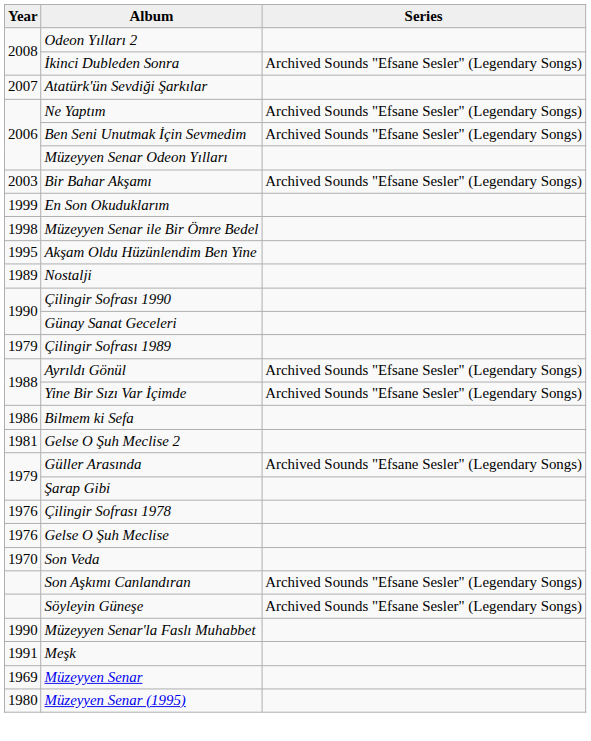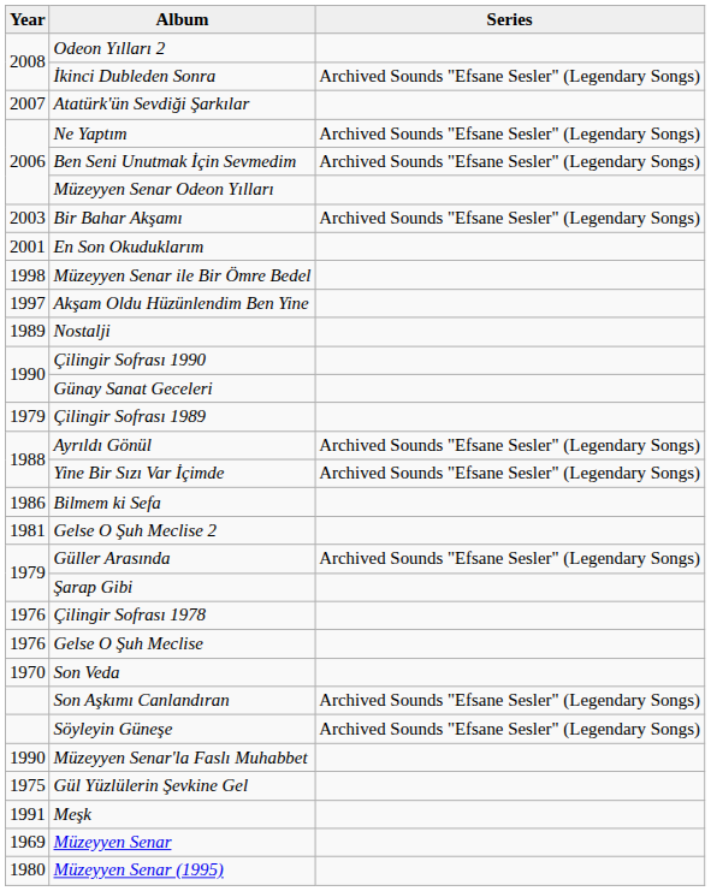En Son Okuduklarım | Year: 1999 -> 2001
Akşam Oldu Hüzünlendim Ben Yine | Year: 1995 -> 1997
+ row: 1975 | Gül Yüzlülerin Şevkine Gel
